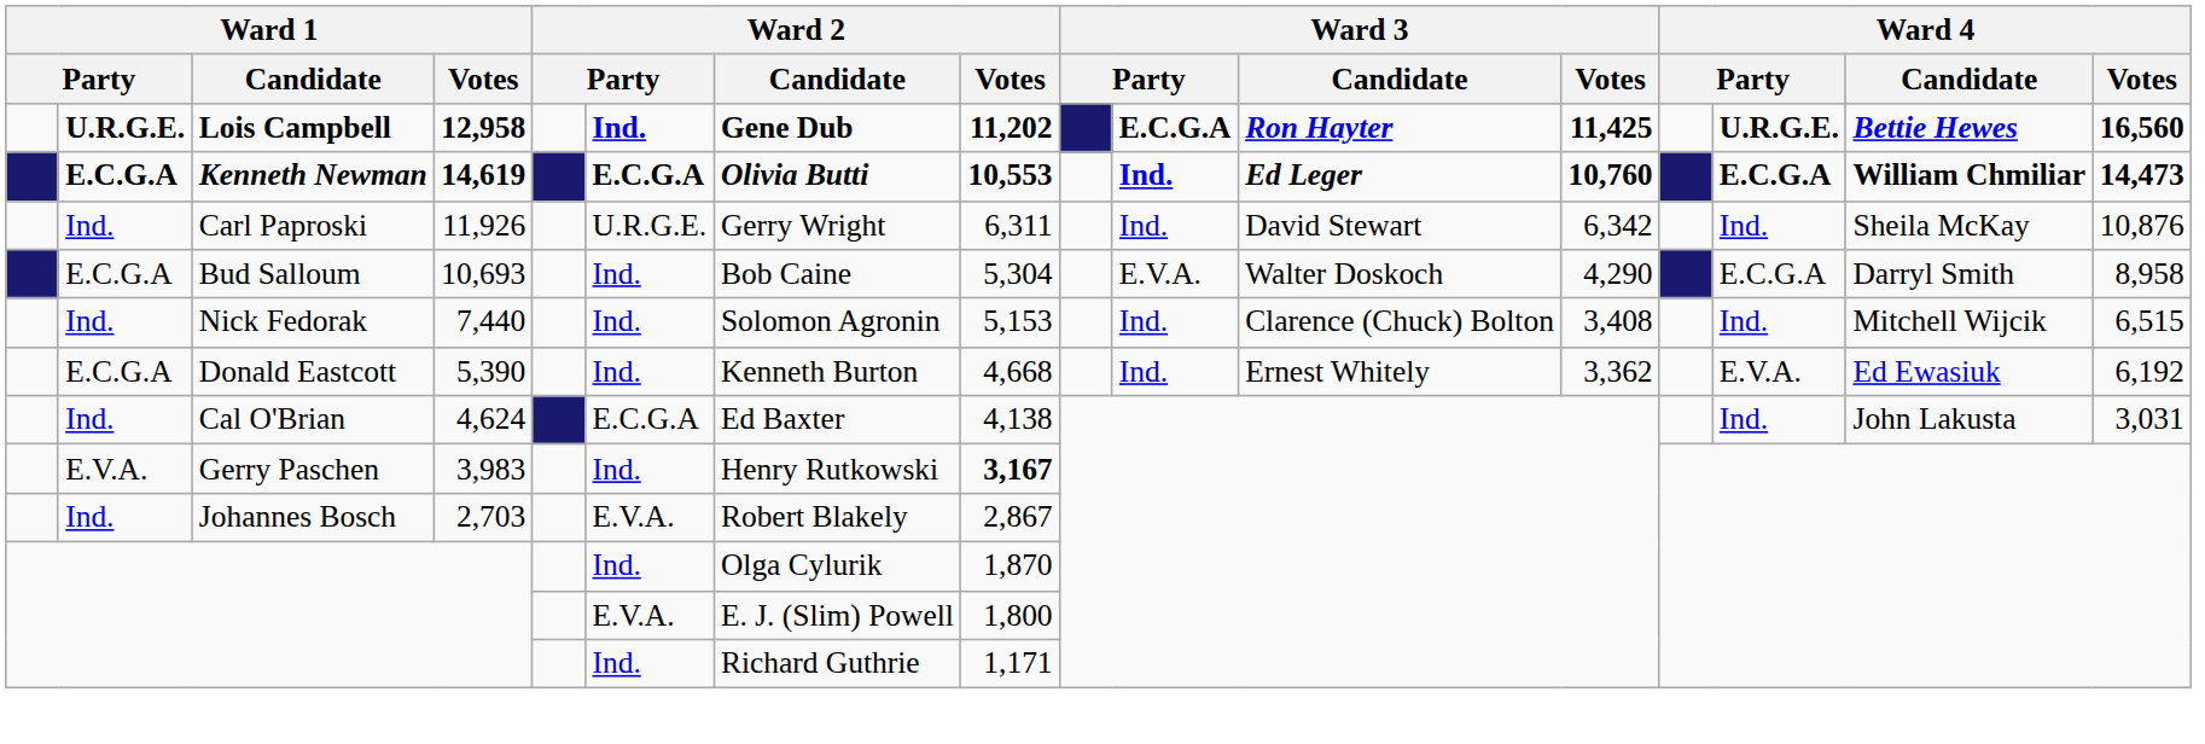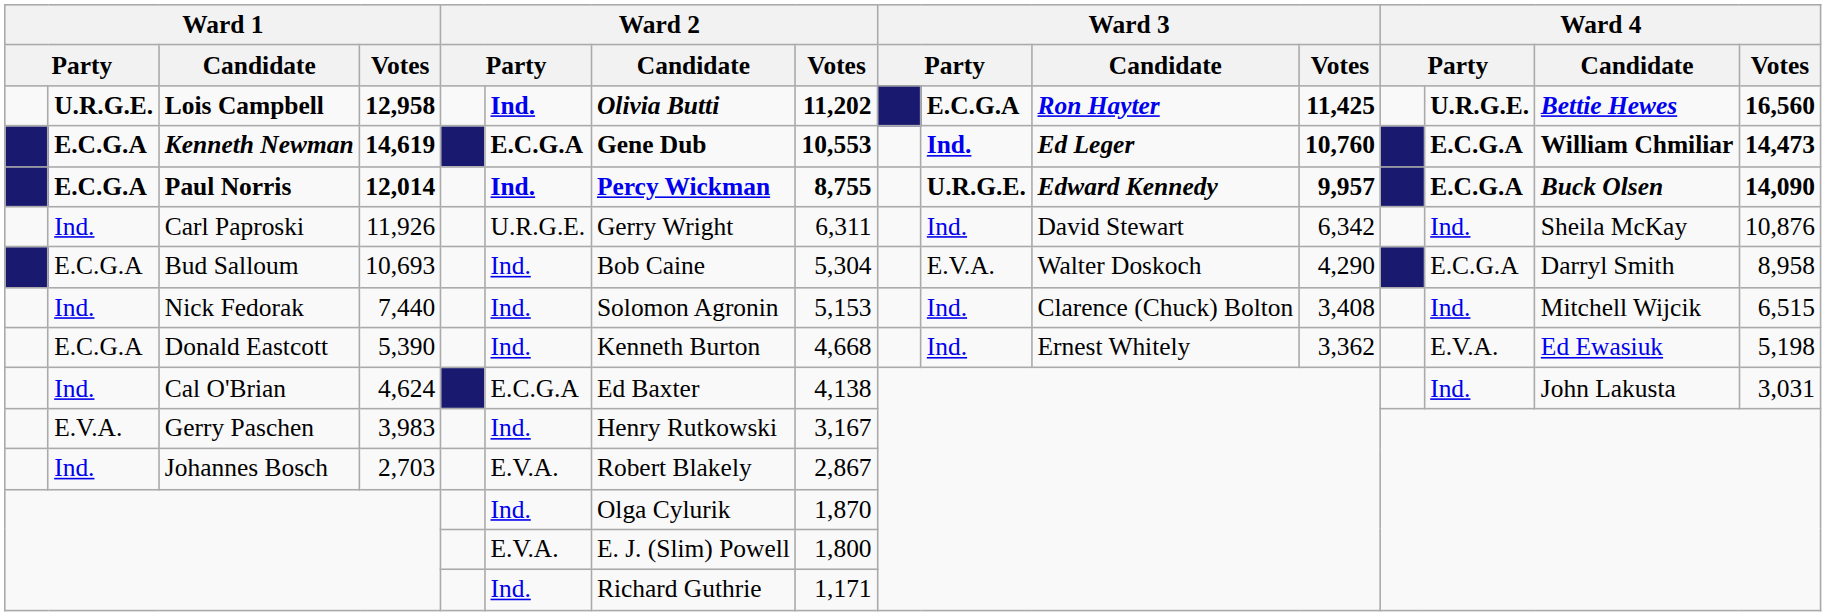Lois Campbell | Ward 2 / Candidate: Gene Dub -> Olivia Butti
Kenneth Newman | Ward 2 / Candidate: Olivia Butti -> Gene Dub
+ row: E.C.G.A | Paul Norris | 12,014 | Ind. | Percy Wickman | 8,755 | U.R.G.E. | Edward Kennedy | 9,957 | E.C.G.A | Buck Olsen | 14,090
Donald Eastcott | Ward 4 / Votes: 6,192 -> 5,198
Gerry Paschen | Ward 2 / Votes: bold -> normal
